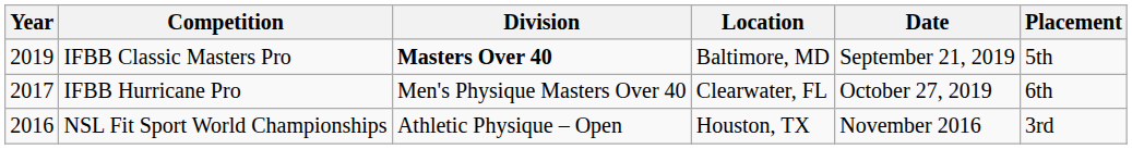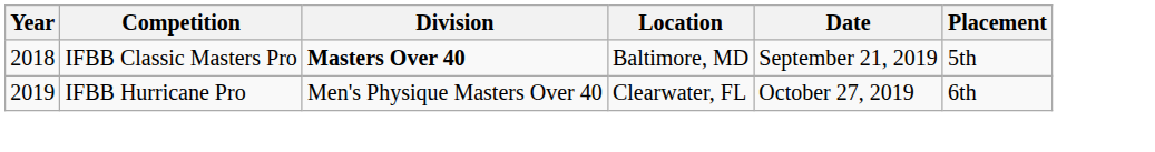IFBB Classic Masters Pro | Year: 2019 -> 2018
IFBB Hurricane Pro | Year: 2017 -> 2019
- row: 2016 | NSL Fit Sport World Championships | Athletic Physique – Open | Houston, TX | November 2016 | 3rd
